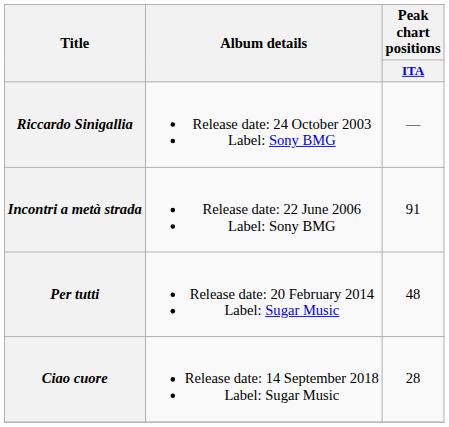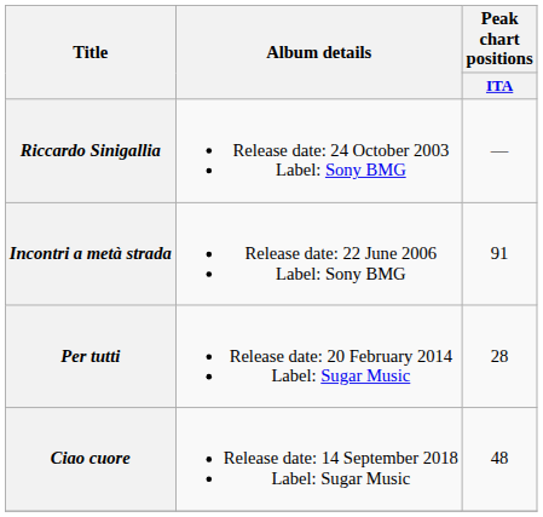Per tutti | Peak chart positions / ITA: 48 -> 28
Ciao cuore | Peak chart positions / ITA: 28 -> 48
